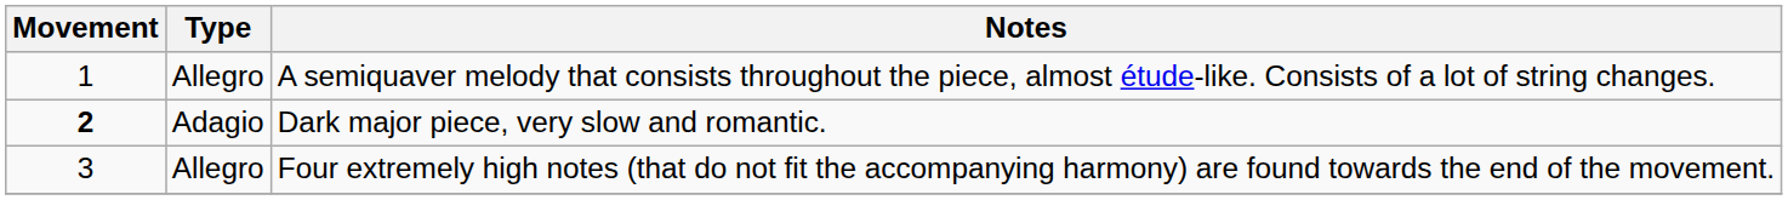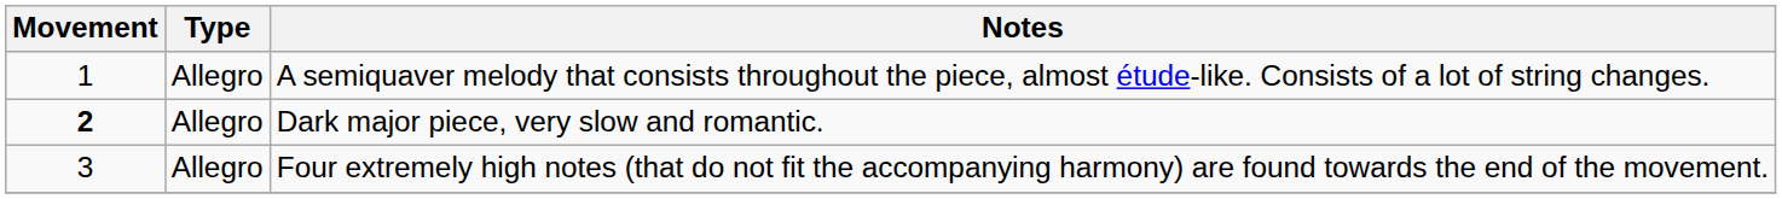Dark major piece, very slow and romantic. | Type: Adagio -> Allegro
